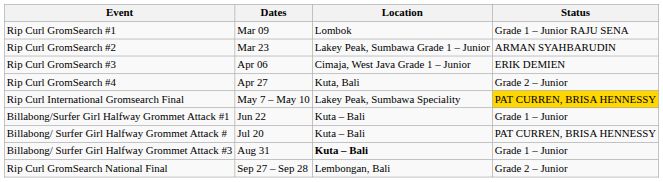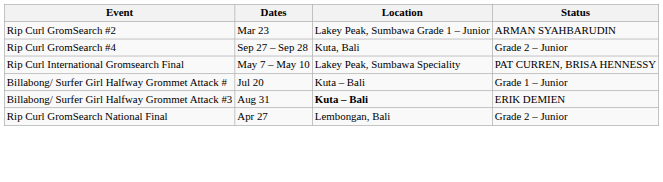- row: Rip Curl GromSearch #1 | Mar 09 | Lombok | Grade 1 – Junior RAJU SENA
- row: Rip Curl GromSearch #3 | Apr 06 | Cimaja, West Java Grade 1 – Junior | ERIK DEMIEN
Rip Curl GromSearch #4 | Dates: Apr 27 -> Sep 27 – Sep 28
Rip Curl International Gromsearch Final | Status: gold background -> no background
- row: Billabong/Surfer Girl Halfway Grommet Attack #1 | Jun 22 | Kuta – Bali | Grade 1 – Junior
Billabong/ Surfer Girl Halfway Grommet Attack # | Status: PAT CURREN, BRISA HENNESSY -> Grade 1 – Junior
Billabong/ Surfer Girl Halfway Grommet Attack #3 | Status: Grade 1 – Junior -> ERIK DEMIEN
Rip Curl GromSearch National Final | Dates: Sep 27 – Sep 28 -> Apr 27
